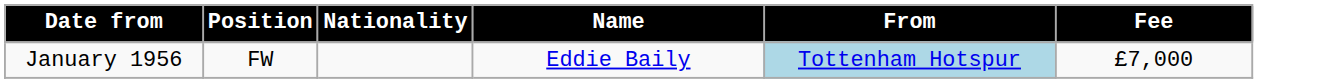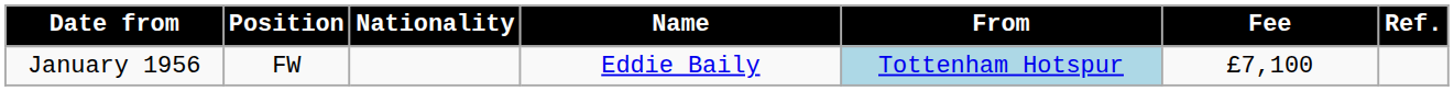+ column: Ref.
January 1956 | Fee: £7,000 -> £7,100
